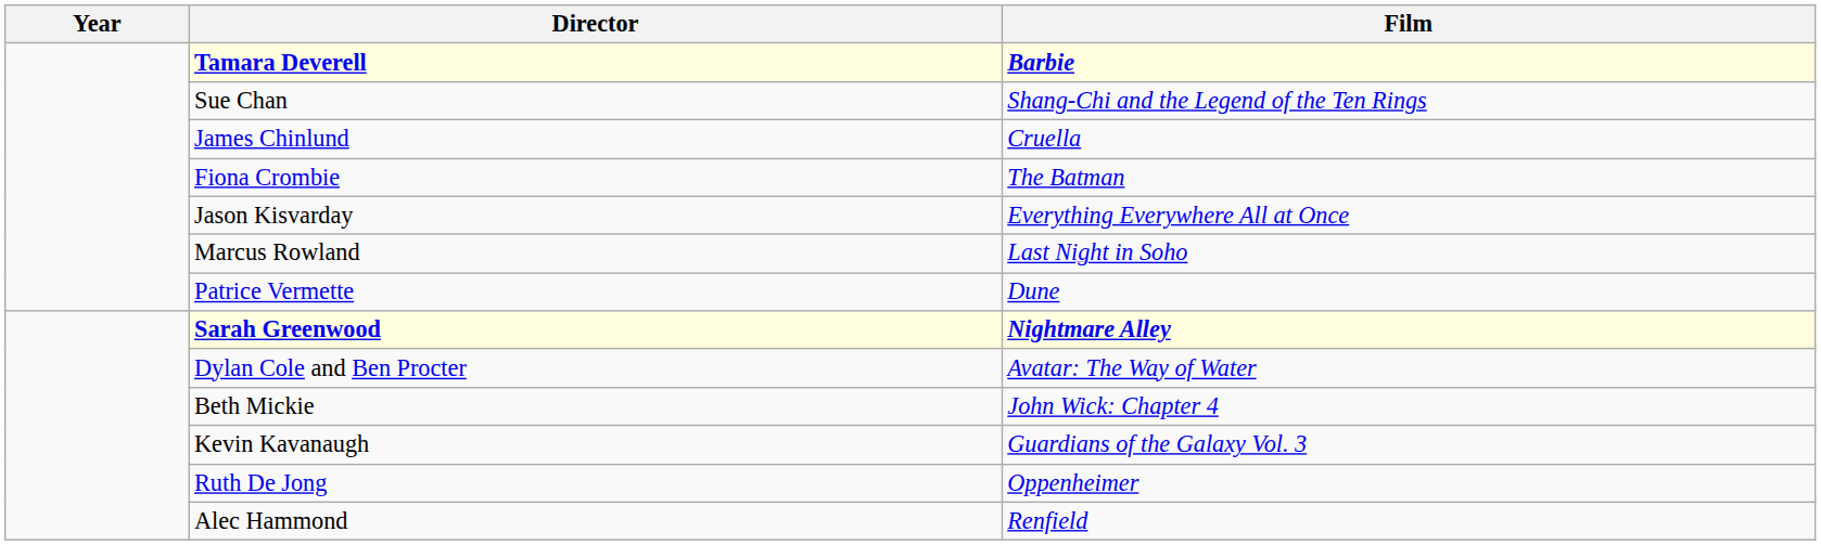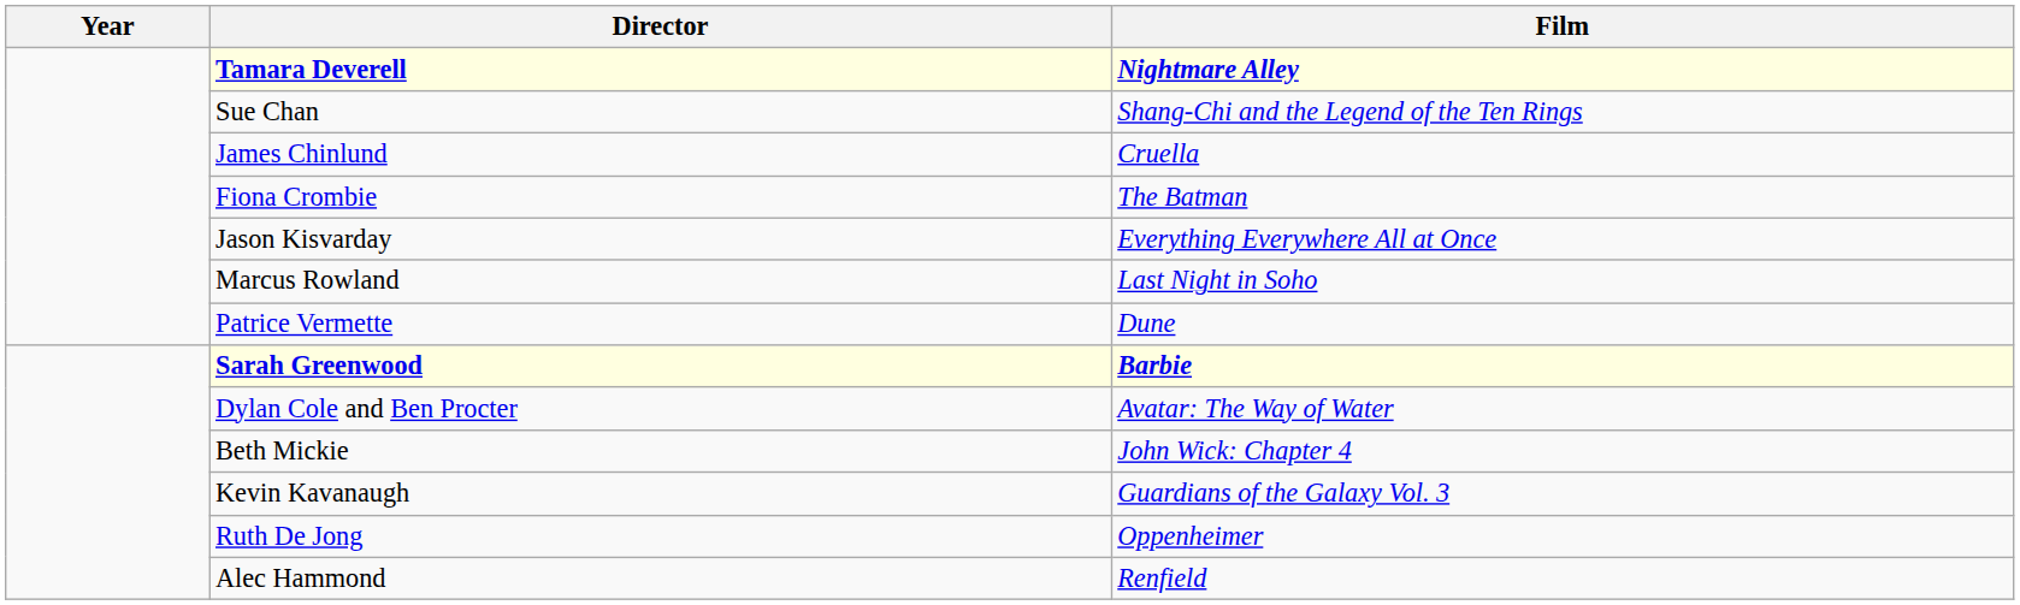Tamara Deverell | Film: Barbie -> Nightmare Alley
Sarah Greenwood | Film: Nightmare Alley -> Barbie
